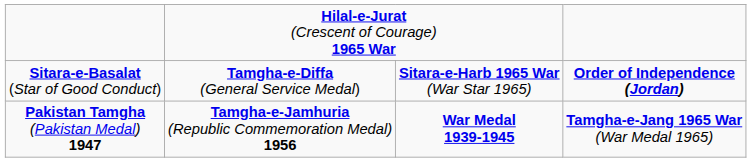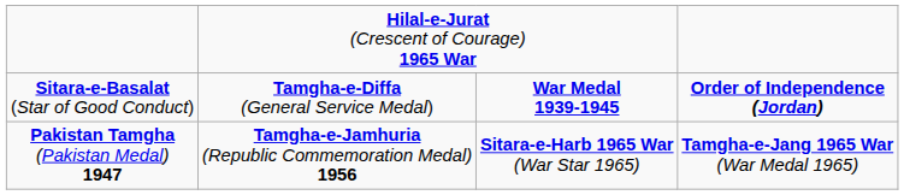Sitara-e-Basalat (Star of Good Conduct) | column 3: Sitara-e-Harb 1965 War (War Star 1965) -> War Medal 1939-1945
Pakistan Tamgha (Pakistan Medal) 1947 | column 3: War Medal 1939-1945 -> Sitara-e-Harb 1965 War (War Star 1965)
